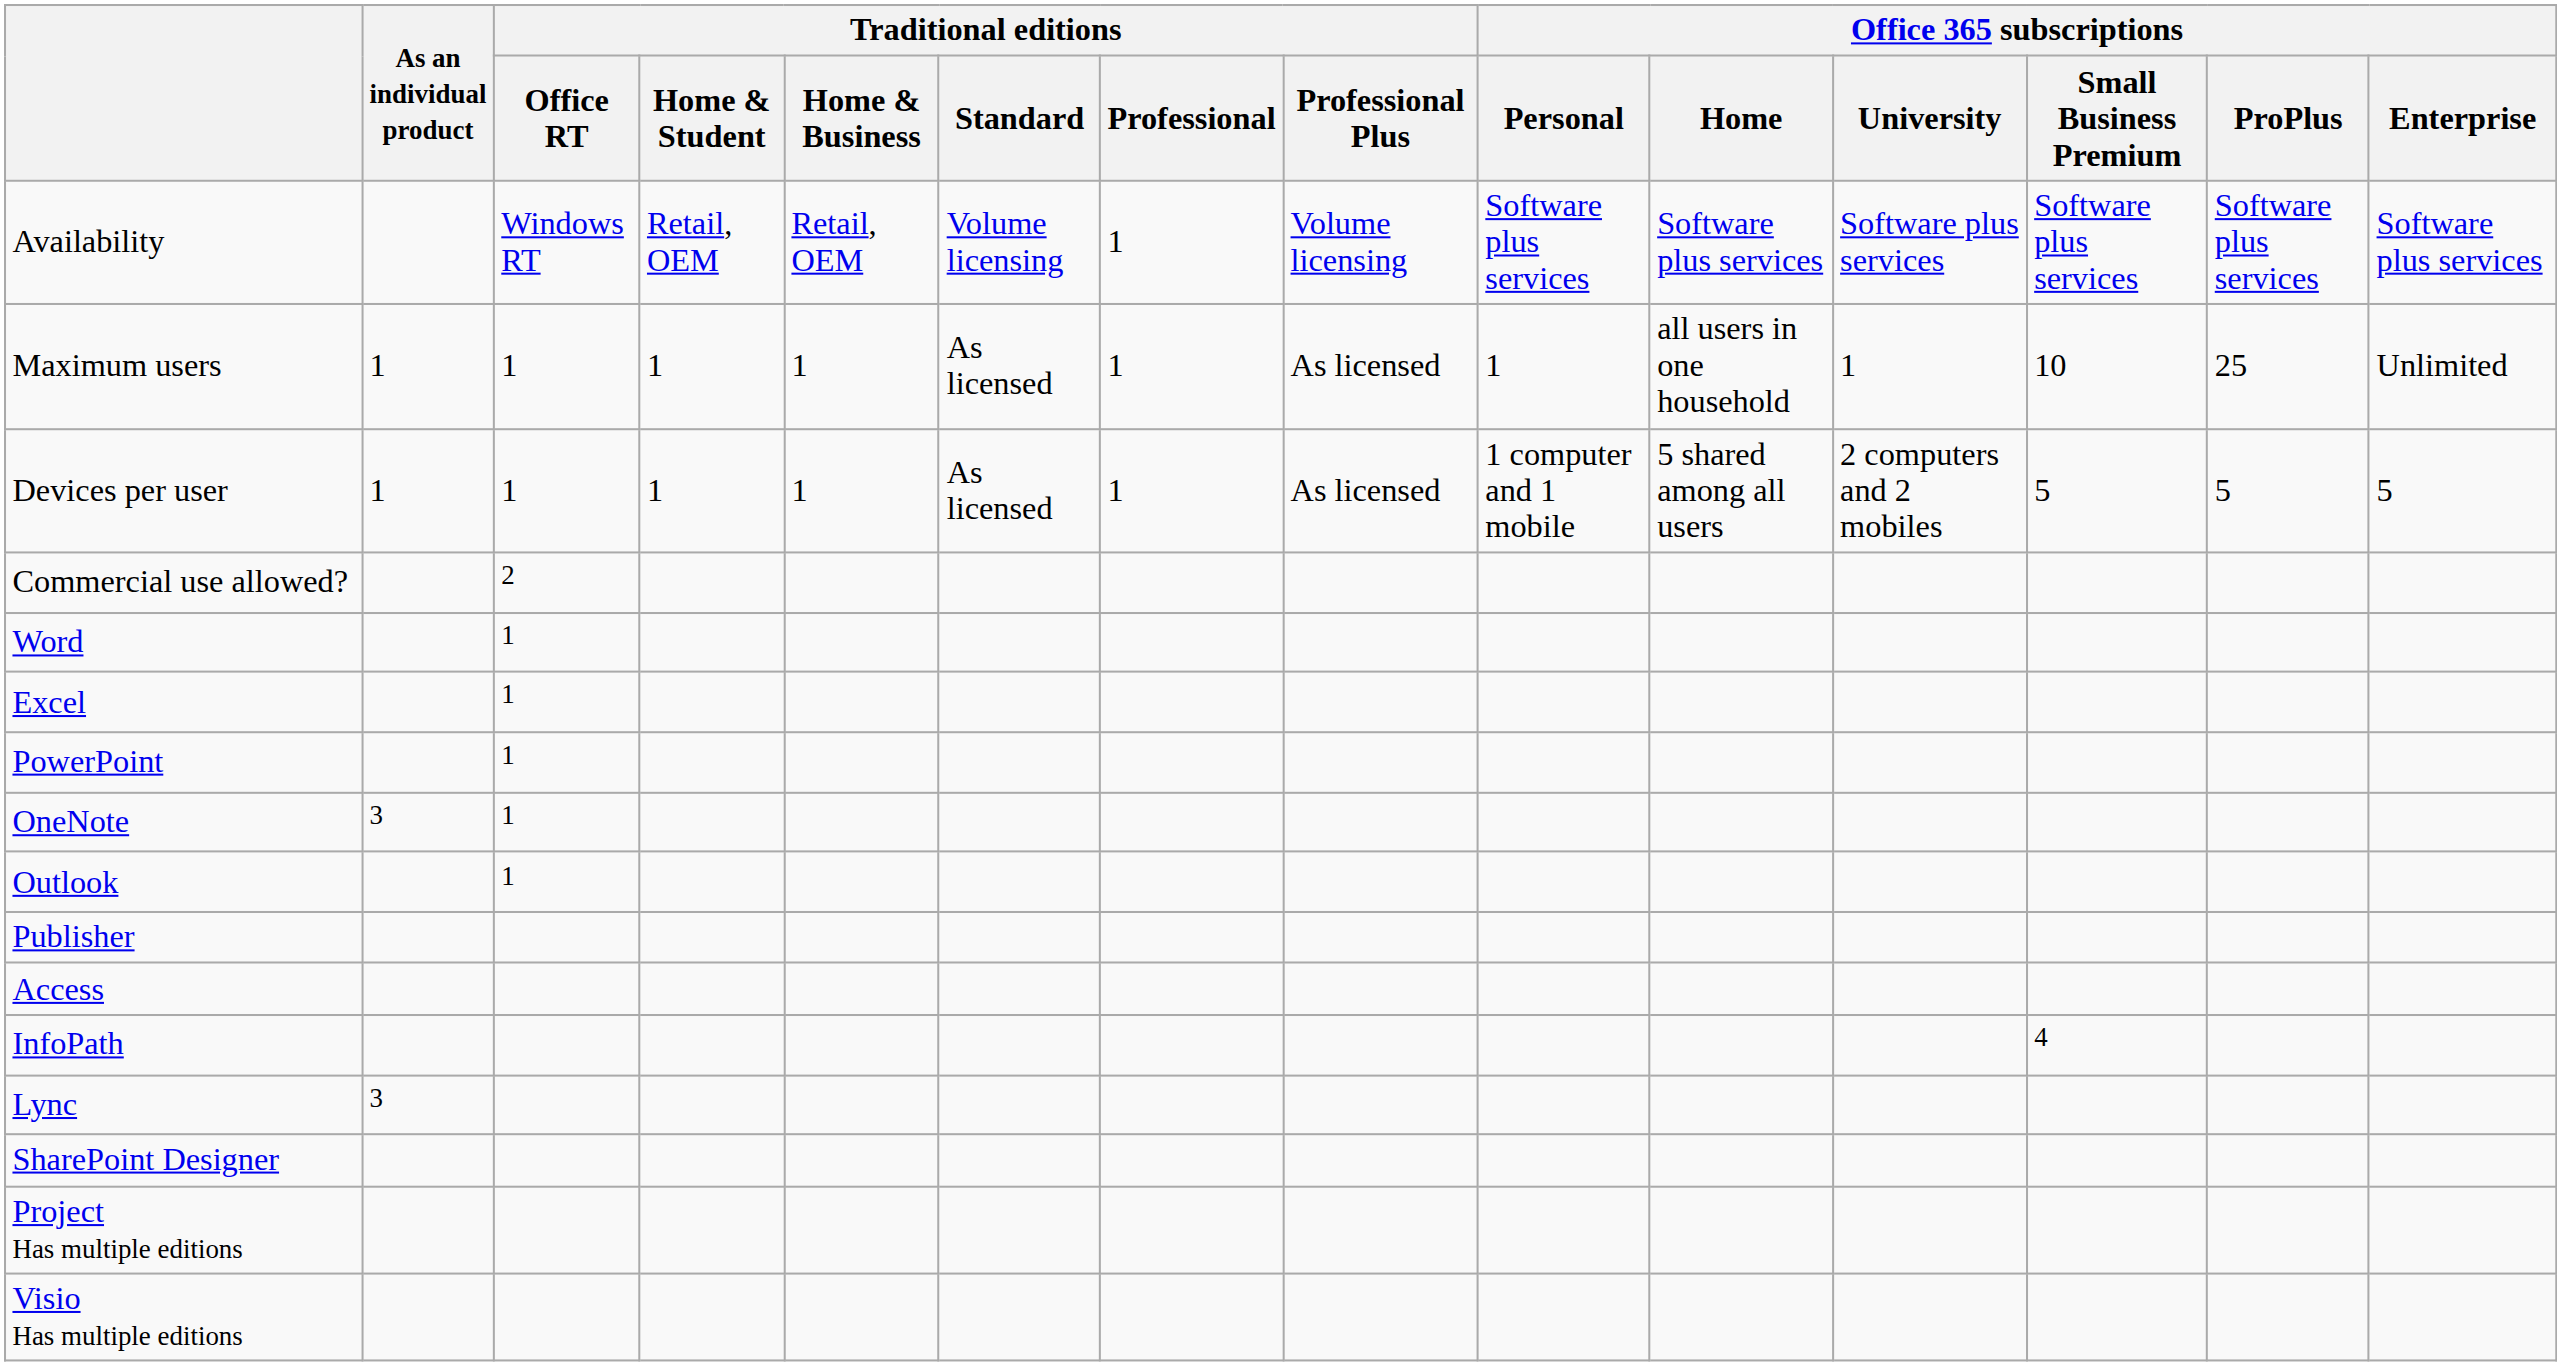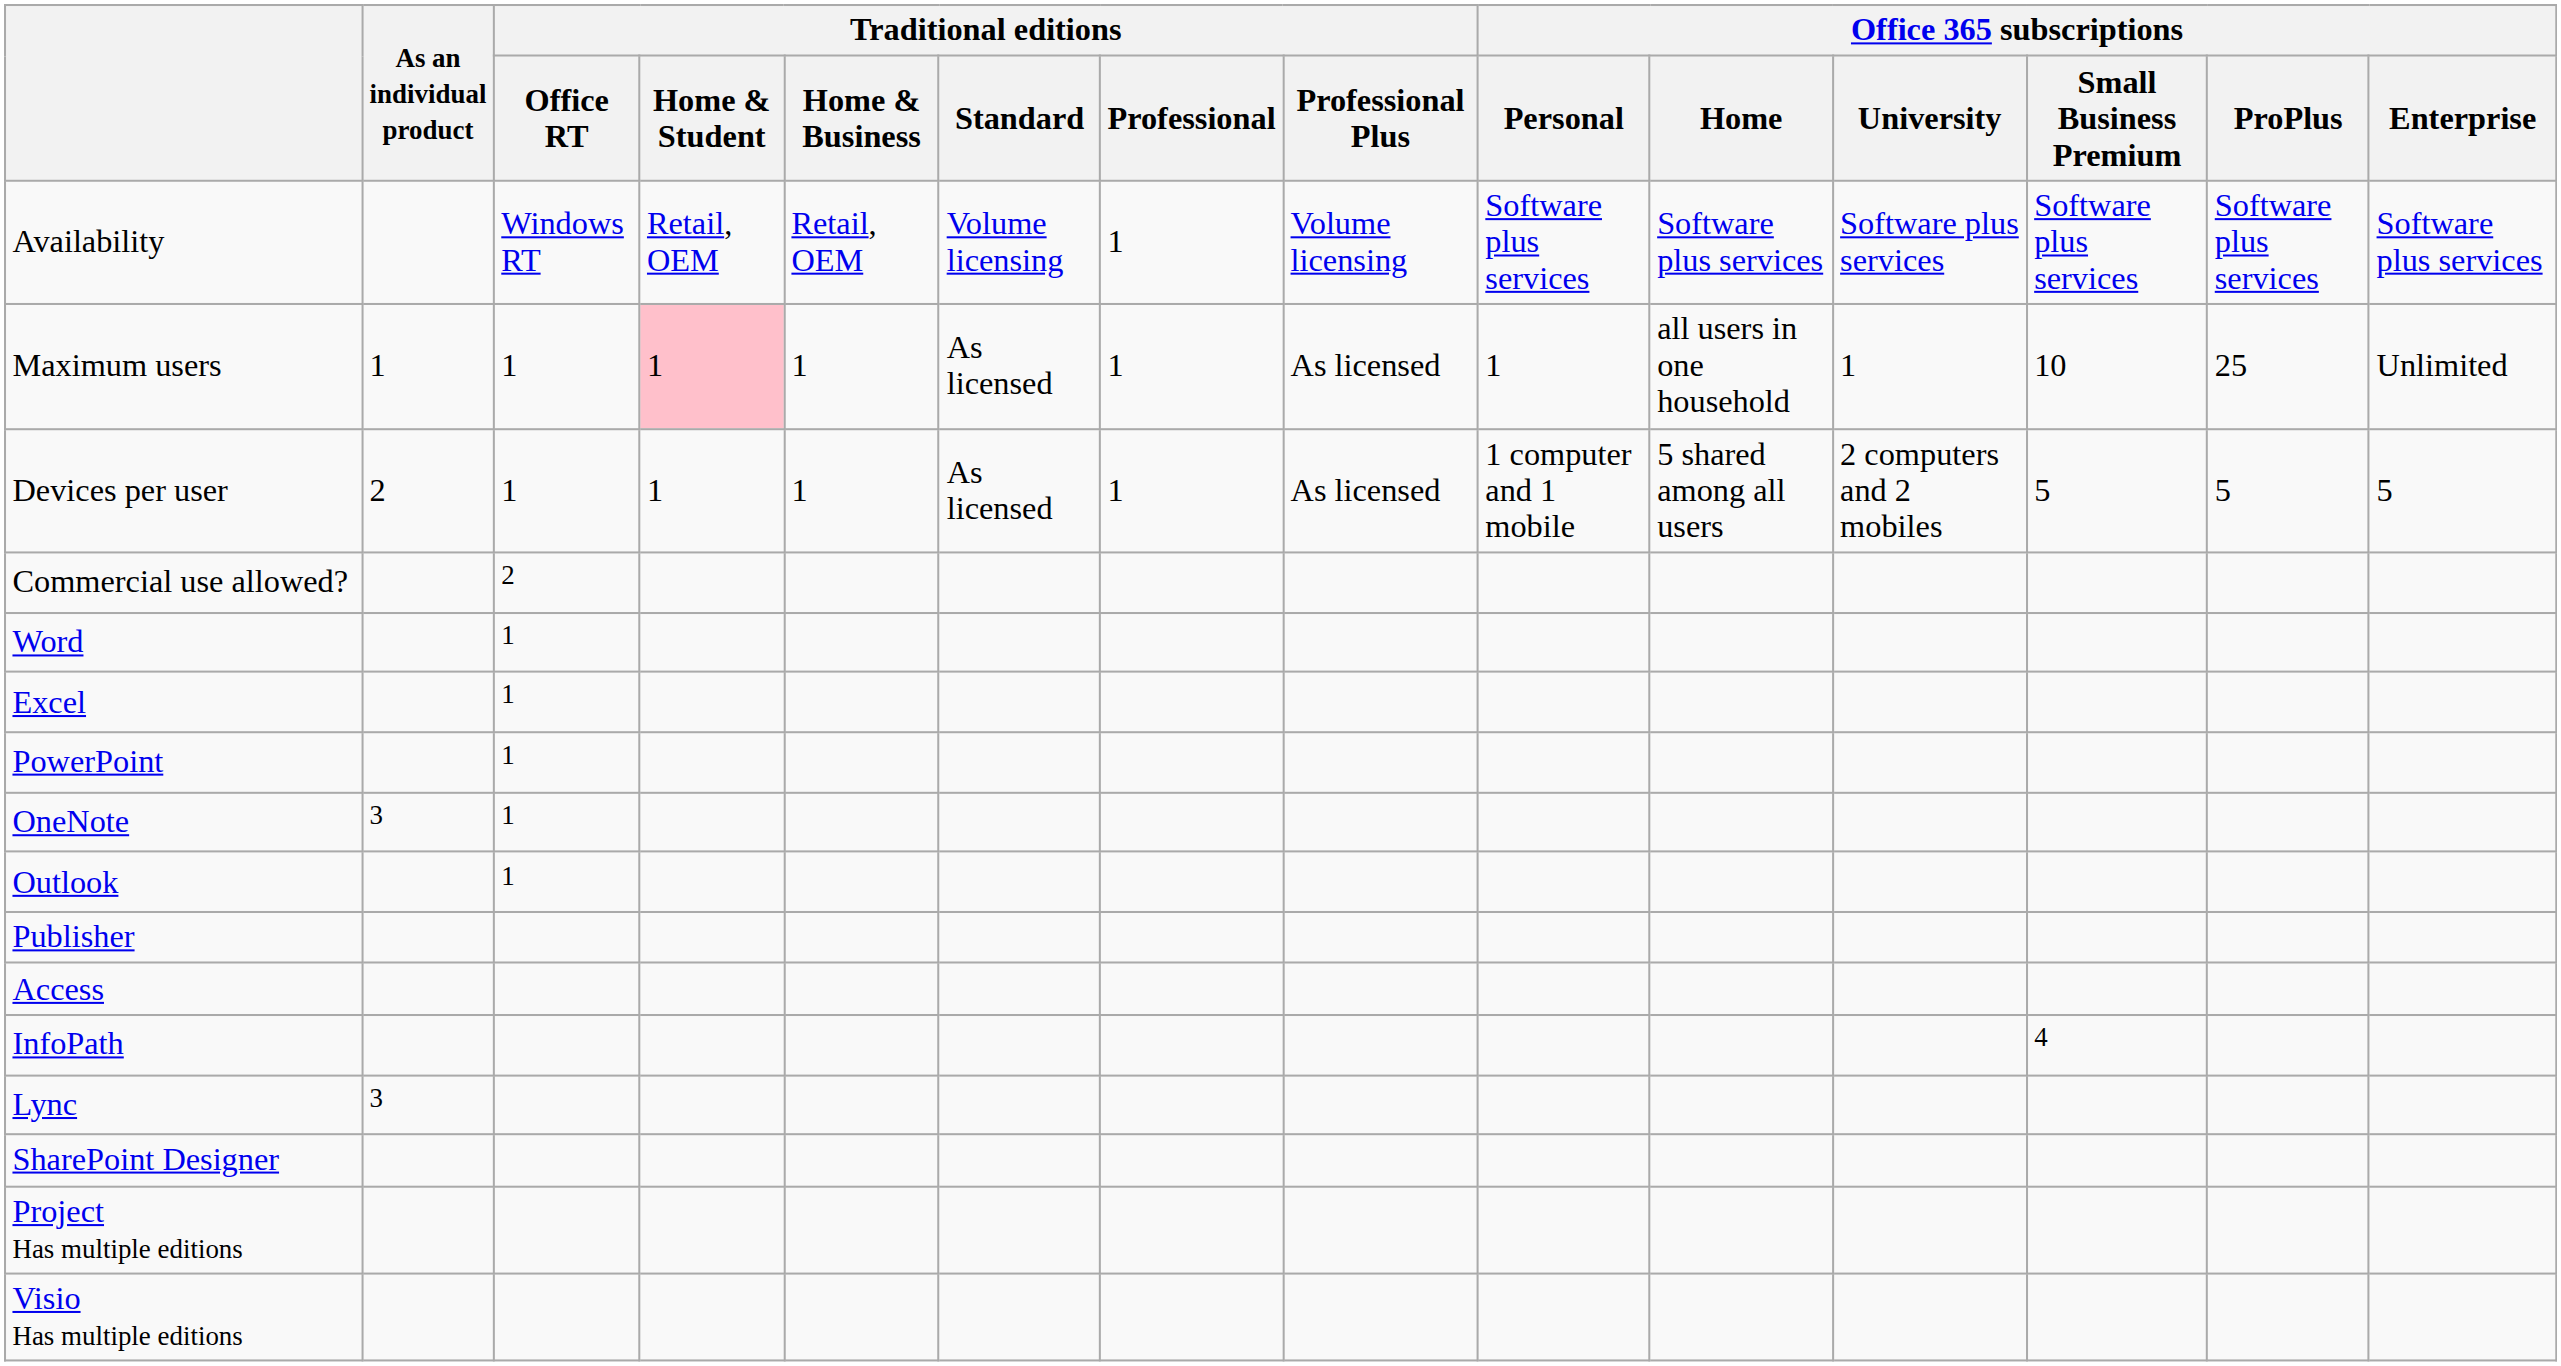Maximum users | Traditional editions / Home & Student: no background -> pink background
Devices per user | As an individual product: 1 -> 2
